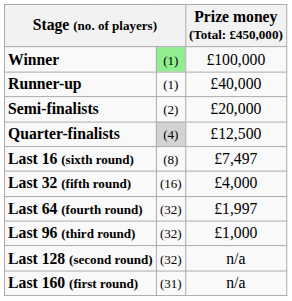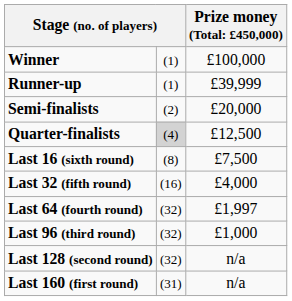Winner | column 2: lightgreen background -> no background
Runner-up | column 3: £40,000 -> £39,999
Last 16 (sixth round) | column 3: £7,497 -> £7,500
